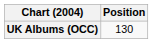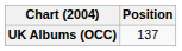UK Albums (OCC) | Position: 130 -> 137
